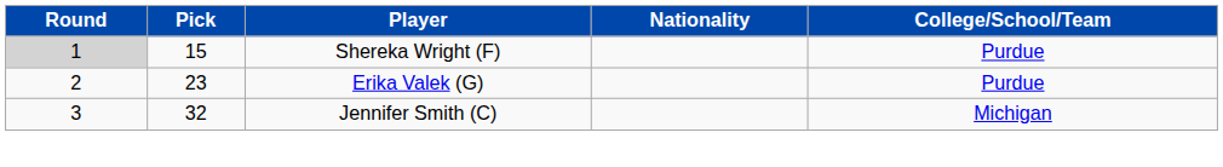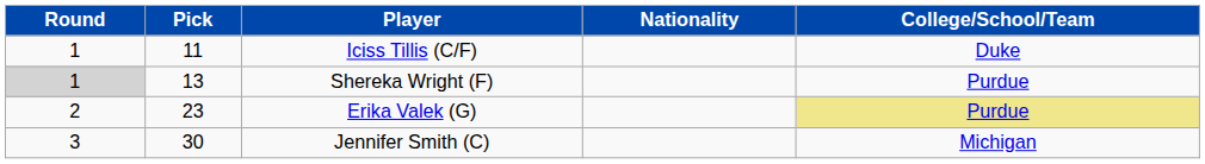+ row: 1 | 11 | Iciss Tillis (C/F) | Duke
Shereka Wright (F) | Pick: 15 -> 13
Erika Valek (G) | College/School/Team: no background -> khaki background
Jennifer Smith (C) | Pick: 32 -> 30
